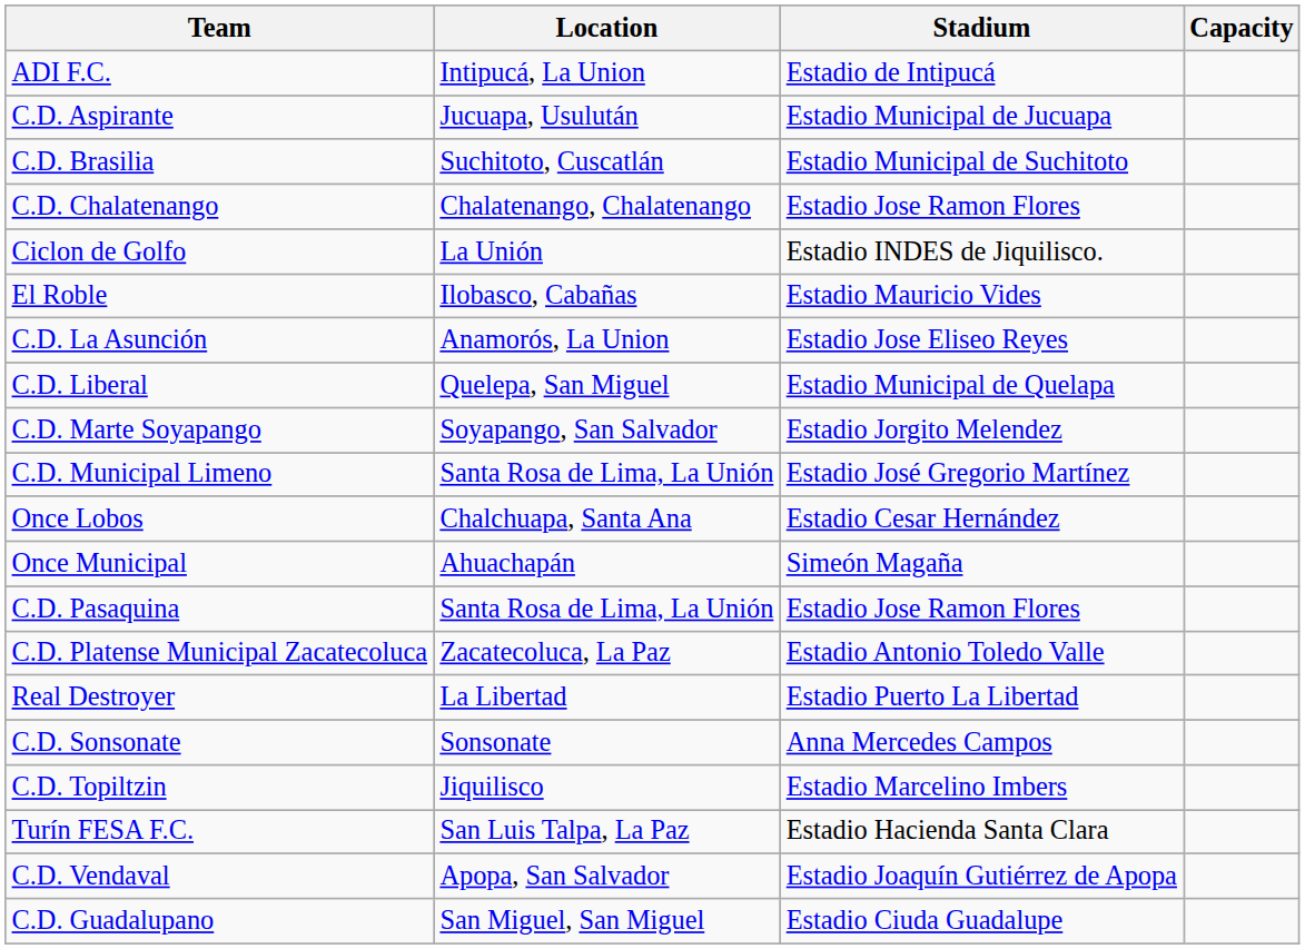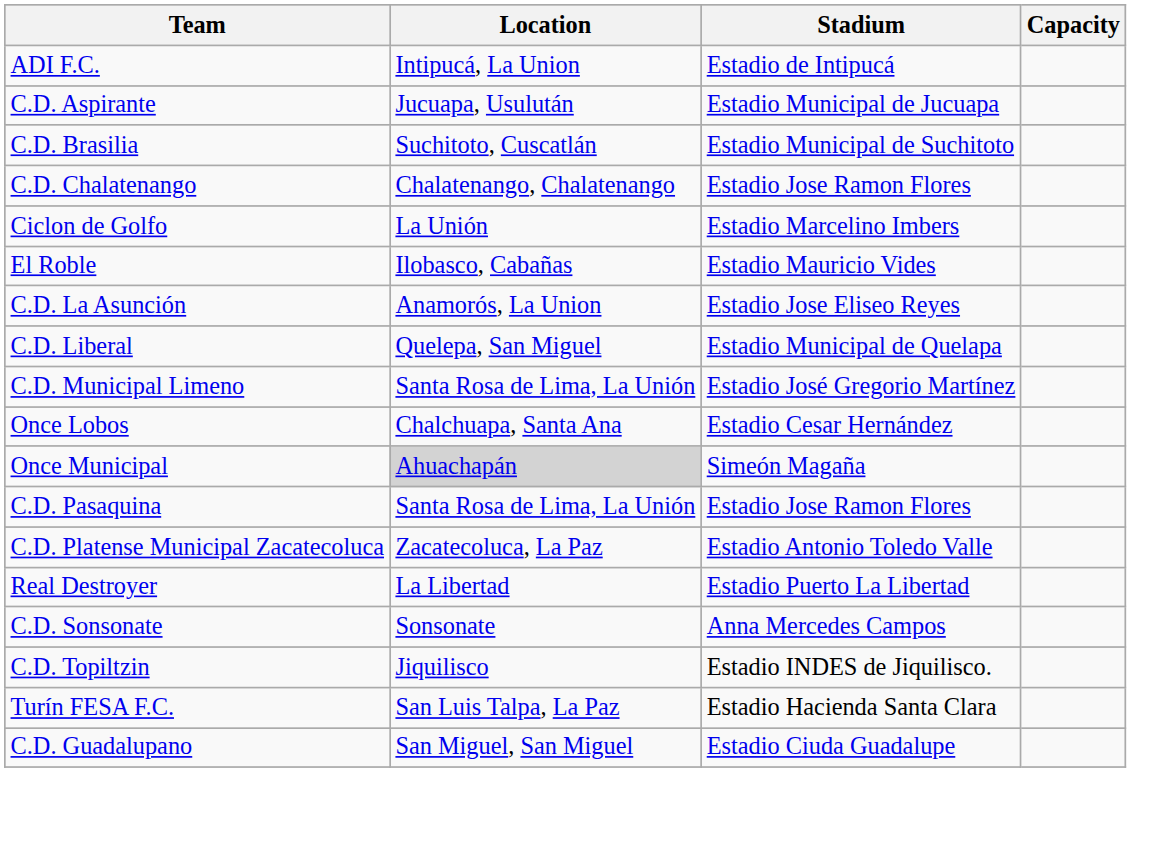Ciclon de Golfo | Stadium: Estadio INDES de Jiquilisco. -> Estadio Marcelino Imbers
- row: C.D. Marte Soyapango | Soyapango, San Salvador | Estadio Jorgito Melendez
Once Municipal | Location: no background -> lightgrey background
C.D. Topiltzin | Stadium: Estadio Marcelino Imbers -> Estadio INDES de Jiquilisco.
- row: C.D. Vendaval | Apopa, San Salvador | Estadio Joaquín Gutiérrez de Apopa
